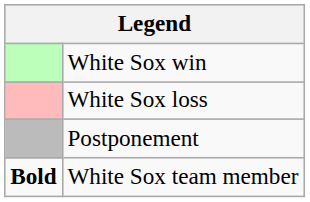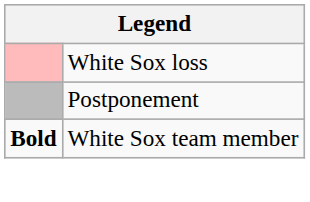- row: White Sox win
